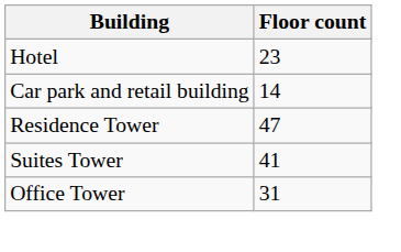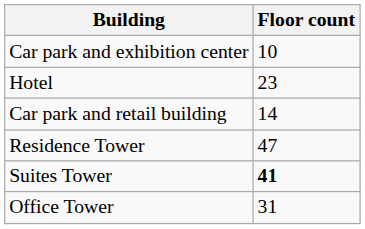+ row: Car park and exhibition center | 10
Suites Tower | Floor count: normal -> bold
